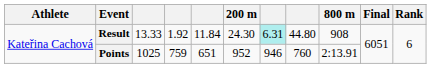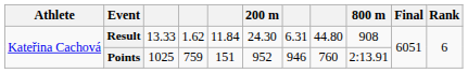Result | column 4: 1.92 -> 1.62
Result | column 7: paleturquoise background -> no background
Points | column 5: 651 -> 151
